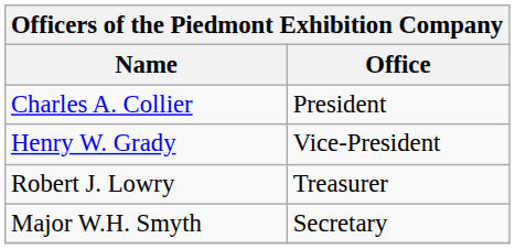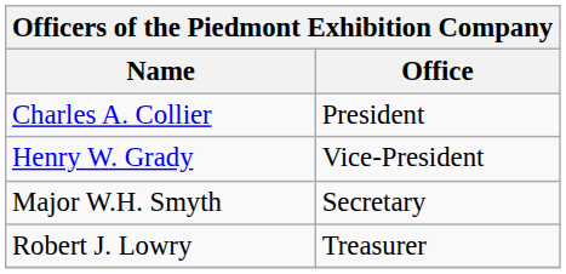rows swapped: Robert J. Lowry <-> Major W.H. Smyth
